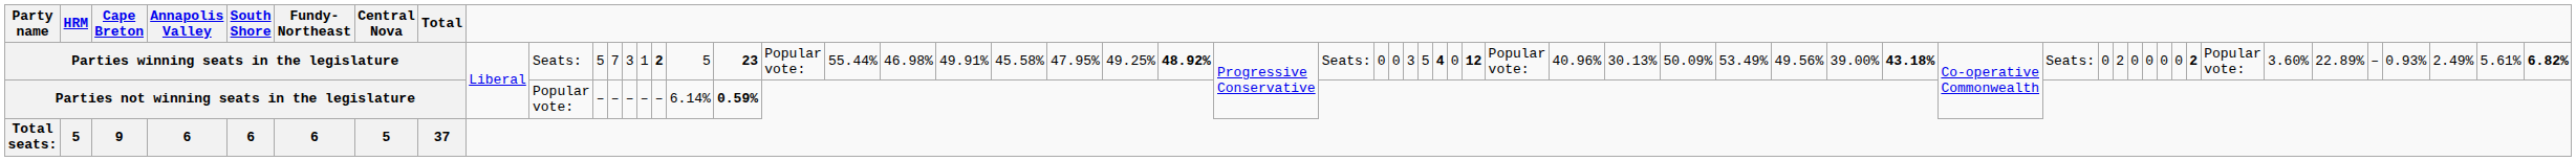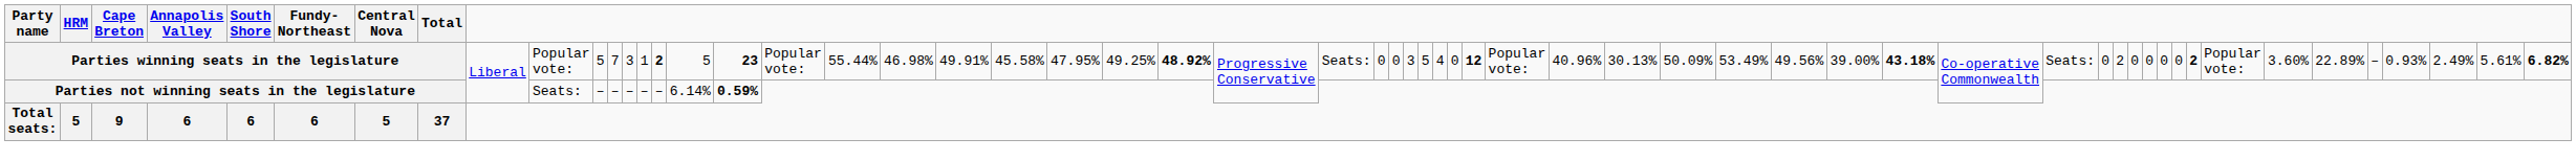Parties winning seats in the legislature | column 12: Seats: -> Popular vote:
Parties winning seats in the legislature | column 34: bold -> normal
Parties not winning seats in the legislature | column 12: Popular vote: -> Seats:
